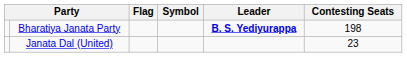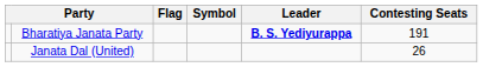Bharatiya Janata Party | Contesting Seats: 198 -> 191
Janata Dal (United) | Contesting Seats: 23 -> 26
